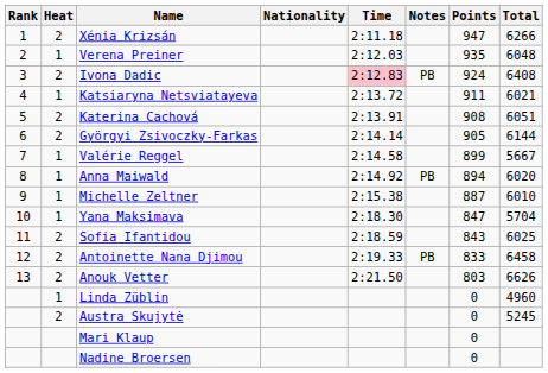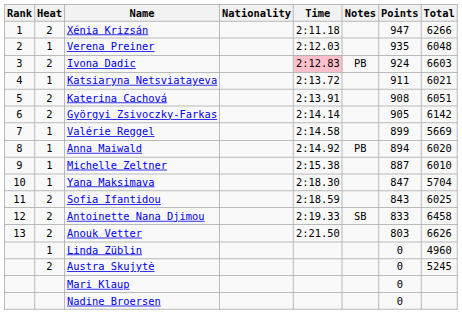Ivona Dadic | Total: 6408 -> 6603
Györgyi Zsivoczky-Farkas | Total: 6144 -> 6142
Valérie Reggel | Total: 5667 -> 5669
Antoinette Nana Djimou | Notes: PB -> SB
